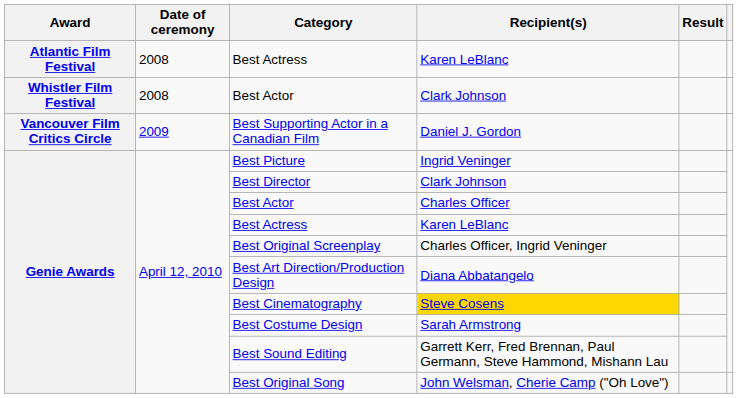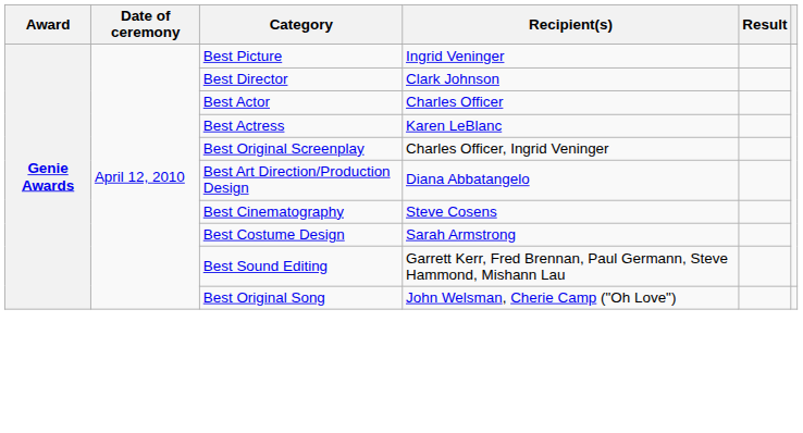- row: Atlantic Film Festival | 2008 | Best Actress | Karen LeBlanc
- row: Whistler Film Festival | 2008 | Best Actor | Clark Johnson
- row: Vancouver Film Critics Circle | 2009 | Best Supporting Actor in a Canadian Film | Daniel J. Gordon
Best Cinematography | Recipient(s): gold background -> no background
